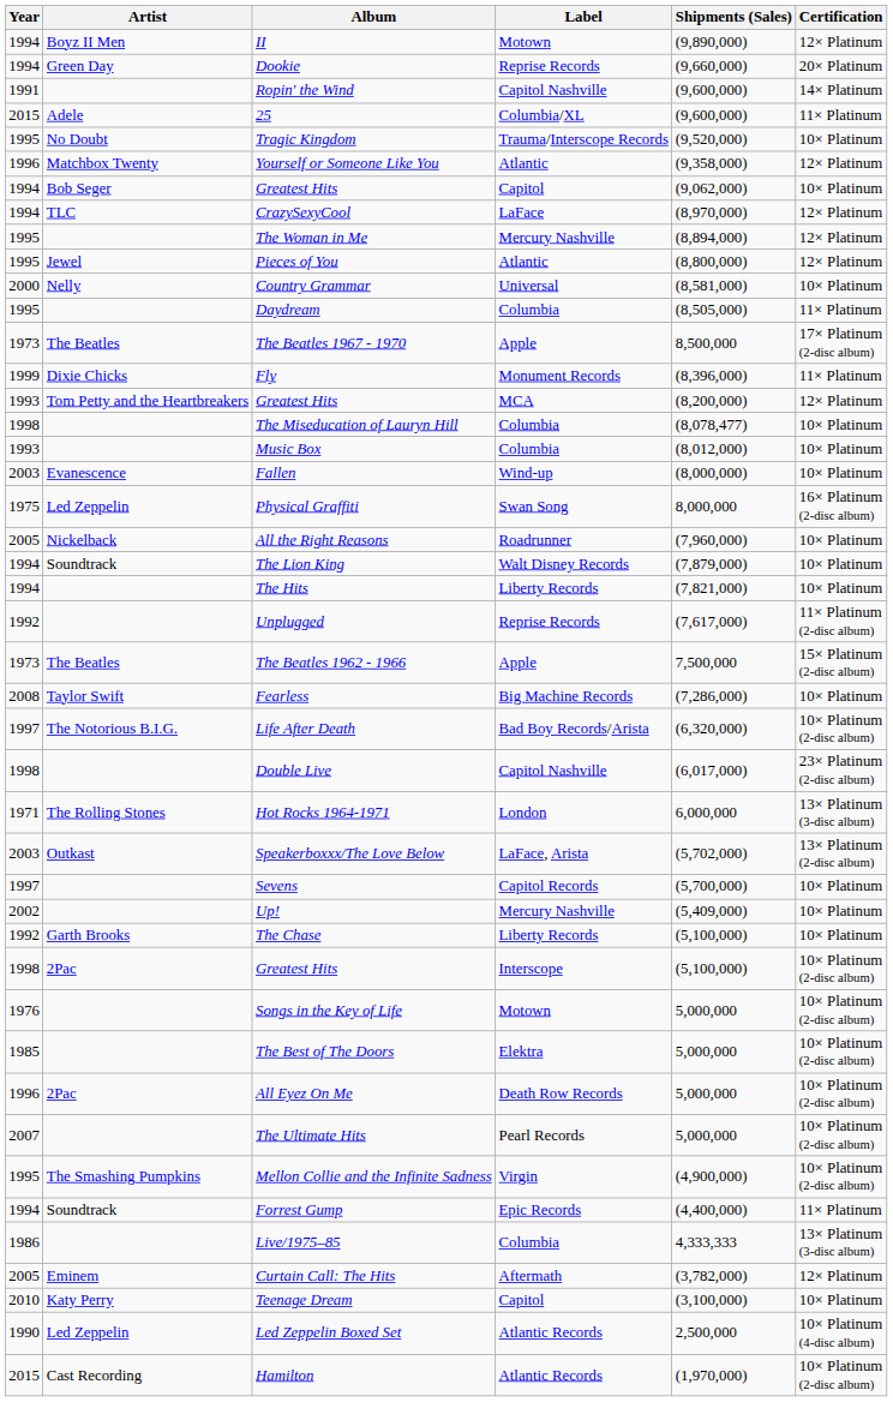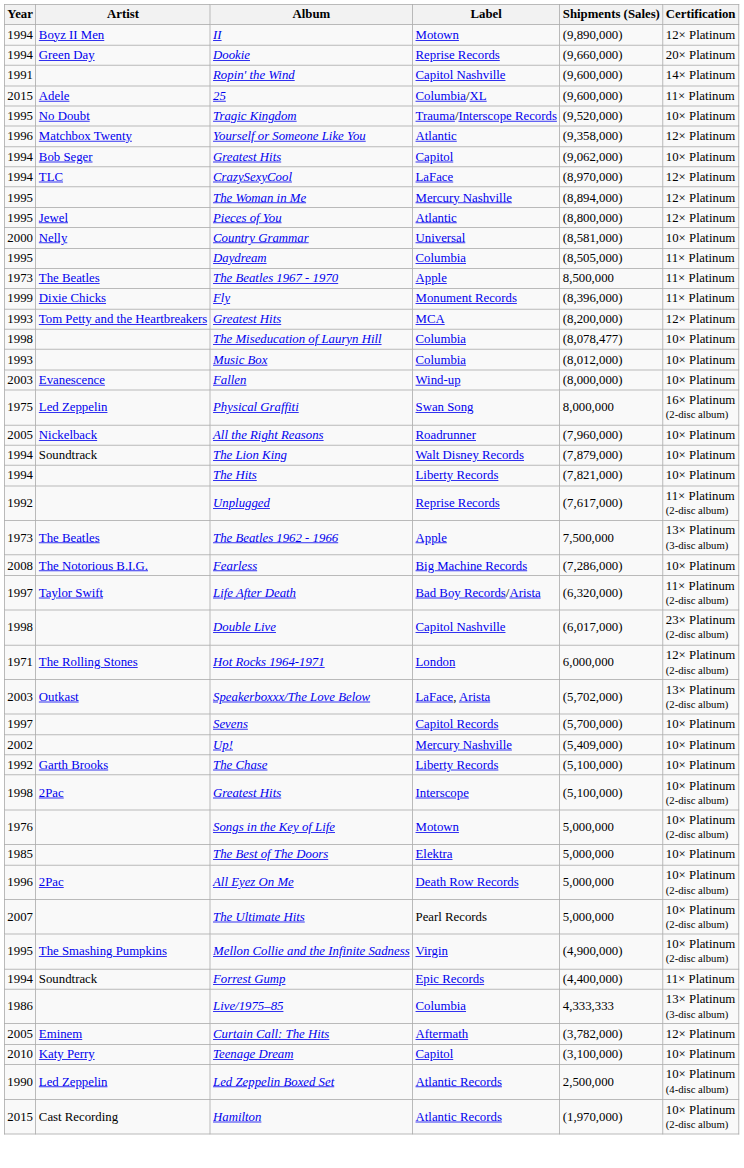The Beatles 1967 - 1970 | Certification: 17× Platinum (2-disc album) -> 11× Platinum
The Beatles 1962 - 1966 | Certification: 15× Platinum (2-disc album) -> 13× Platinum (3-disc album)
Fearless | Artist: Taylor Swift -> The Notorious B.I.G.
Life After Death | Artist: The Notorious B.I.G. -> Taylor Swift
Life After Death | Certification: 10× Platinum (2-disc album) -> 11× Platinum (2-disc album)
Hot Rocks 1964-1971 | Certification: 13× Platinum (3-disc album) -> 12× Platinum (2-disc album)
The Best of The Doors | Certification: 10× Platinum (2-disc album) -> 10× Platinum
